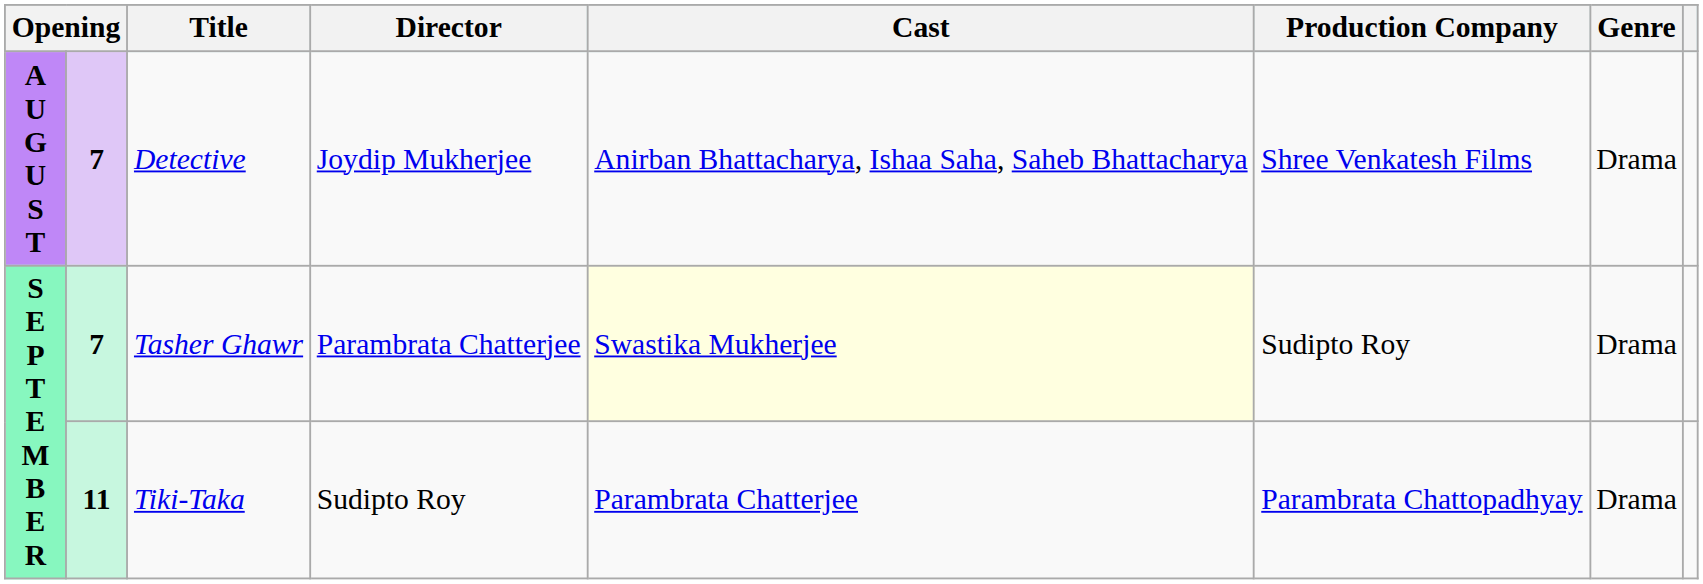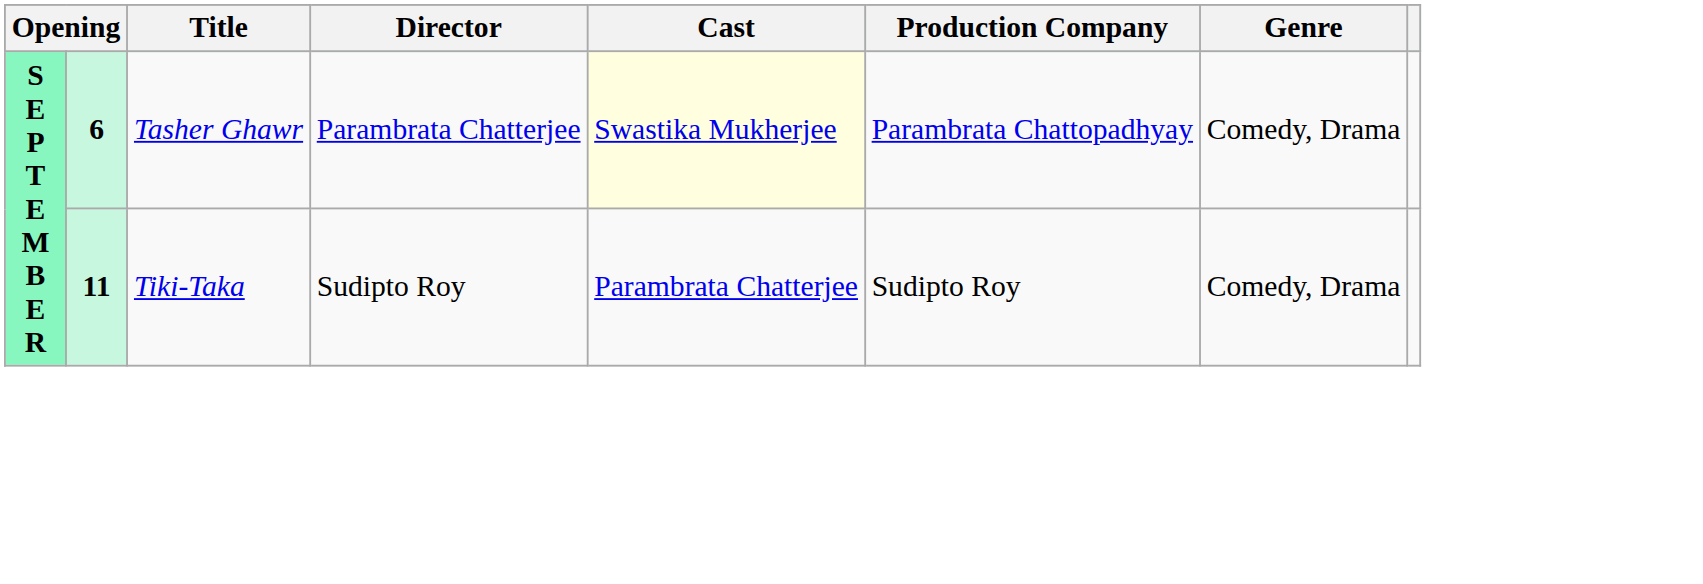- row: A U G U S T | 7 | Detective | Joydip Mukherjee | Anirban Bhattacharya, Ishaa Saha, Saheb Bhattacharya | Shree Venkatesh Films | Drama
Tasher Ghawr | column 2: 7 -> 6
Tasher Ghawr | Production Company: Sudipto Roy -> Parambrata Chattopadhyay
Tasher Ghawr | Genre: Drama -> Comedy, Drama
Tiki-Taka | Production Company: Parambrata Chattopadhyay -> Sudipto Roy
Tiki-Taka | Genre: Drama -> Comedy, Drama
